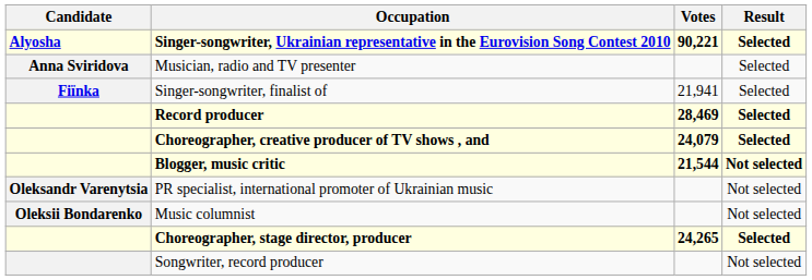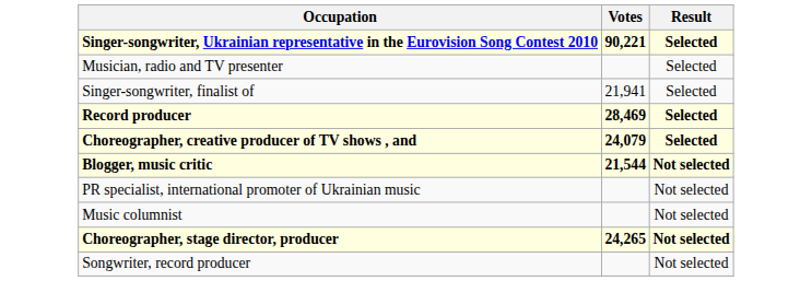- column: Candidate | Alyosha | Anna Sviridova | Fiїnka | Oleksandr Varenytsia | Oleksii Bondarenko
Choreographer, stage director, producer | Result: Selected -> Not selected
